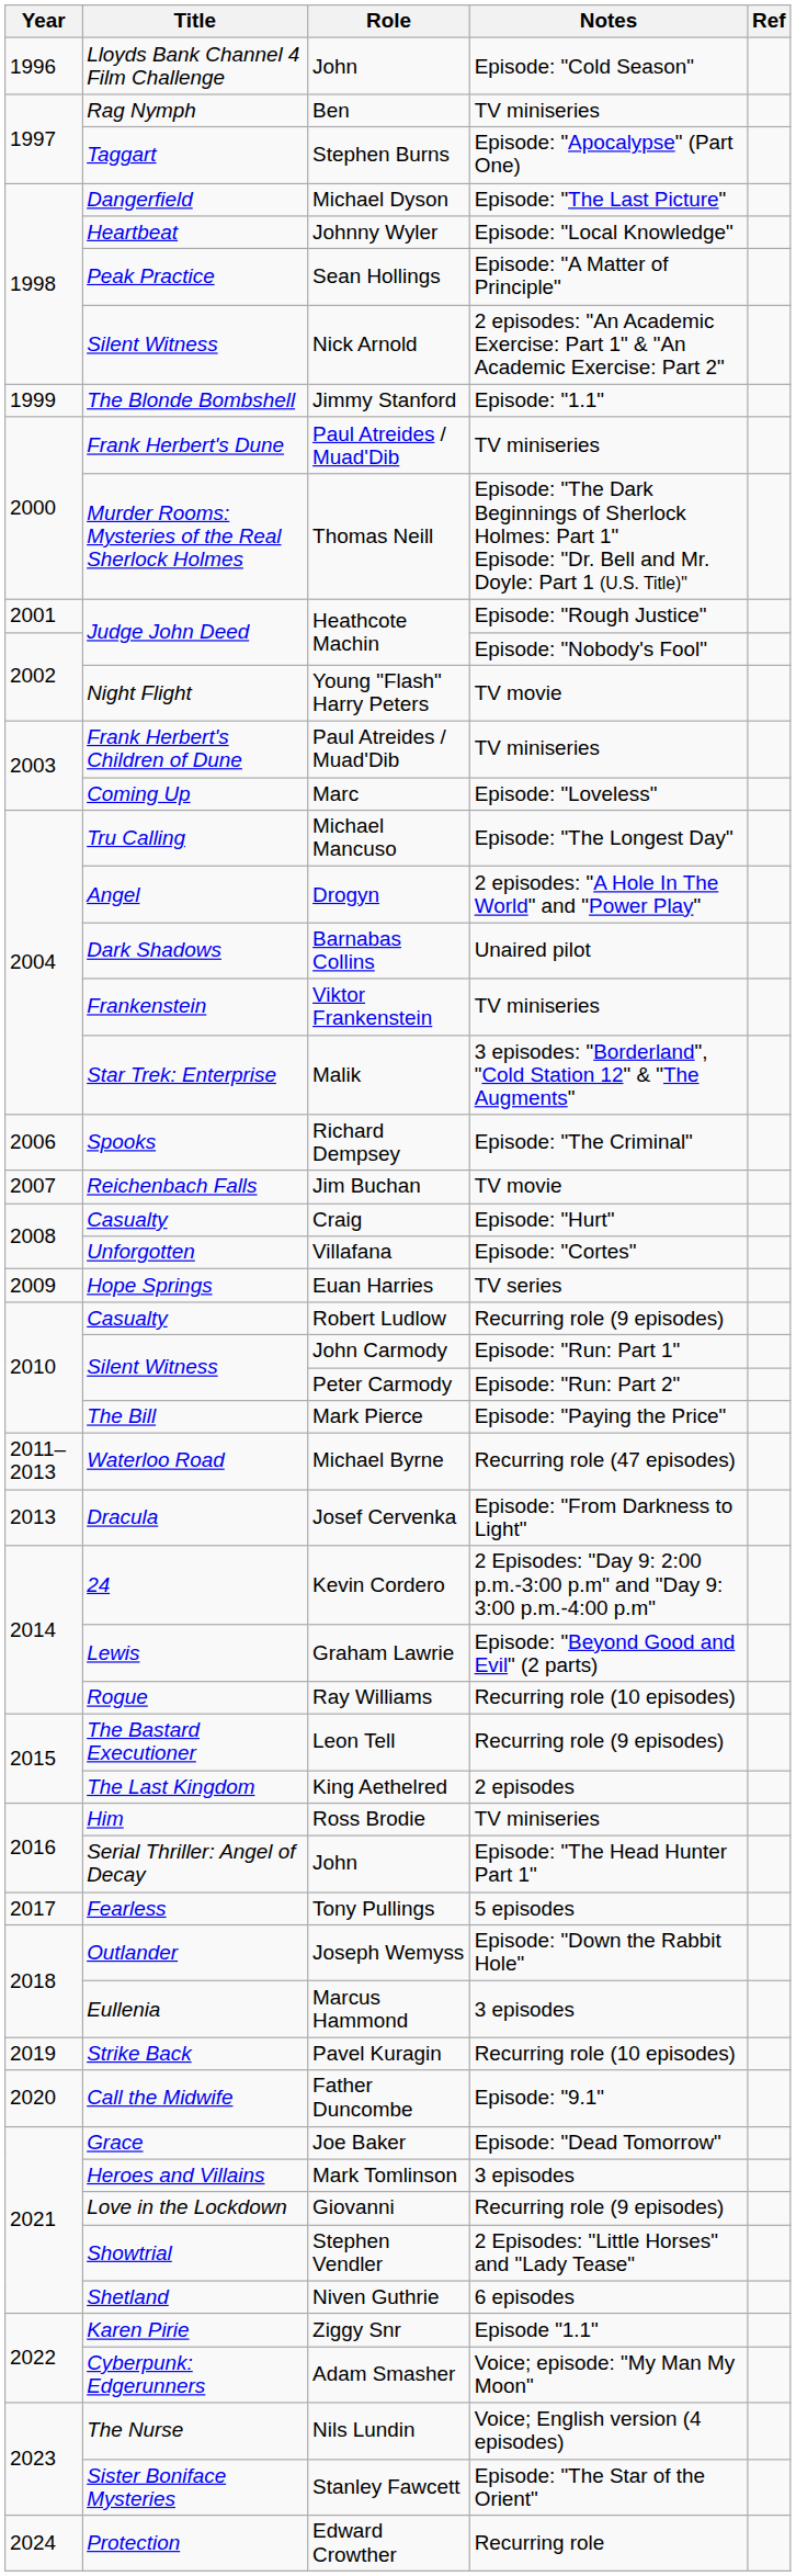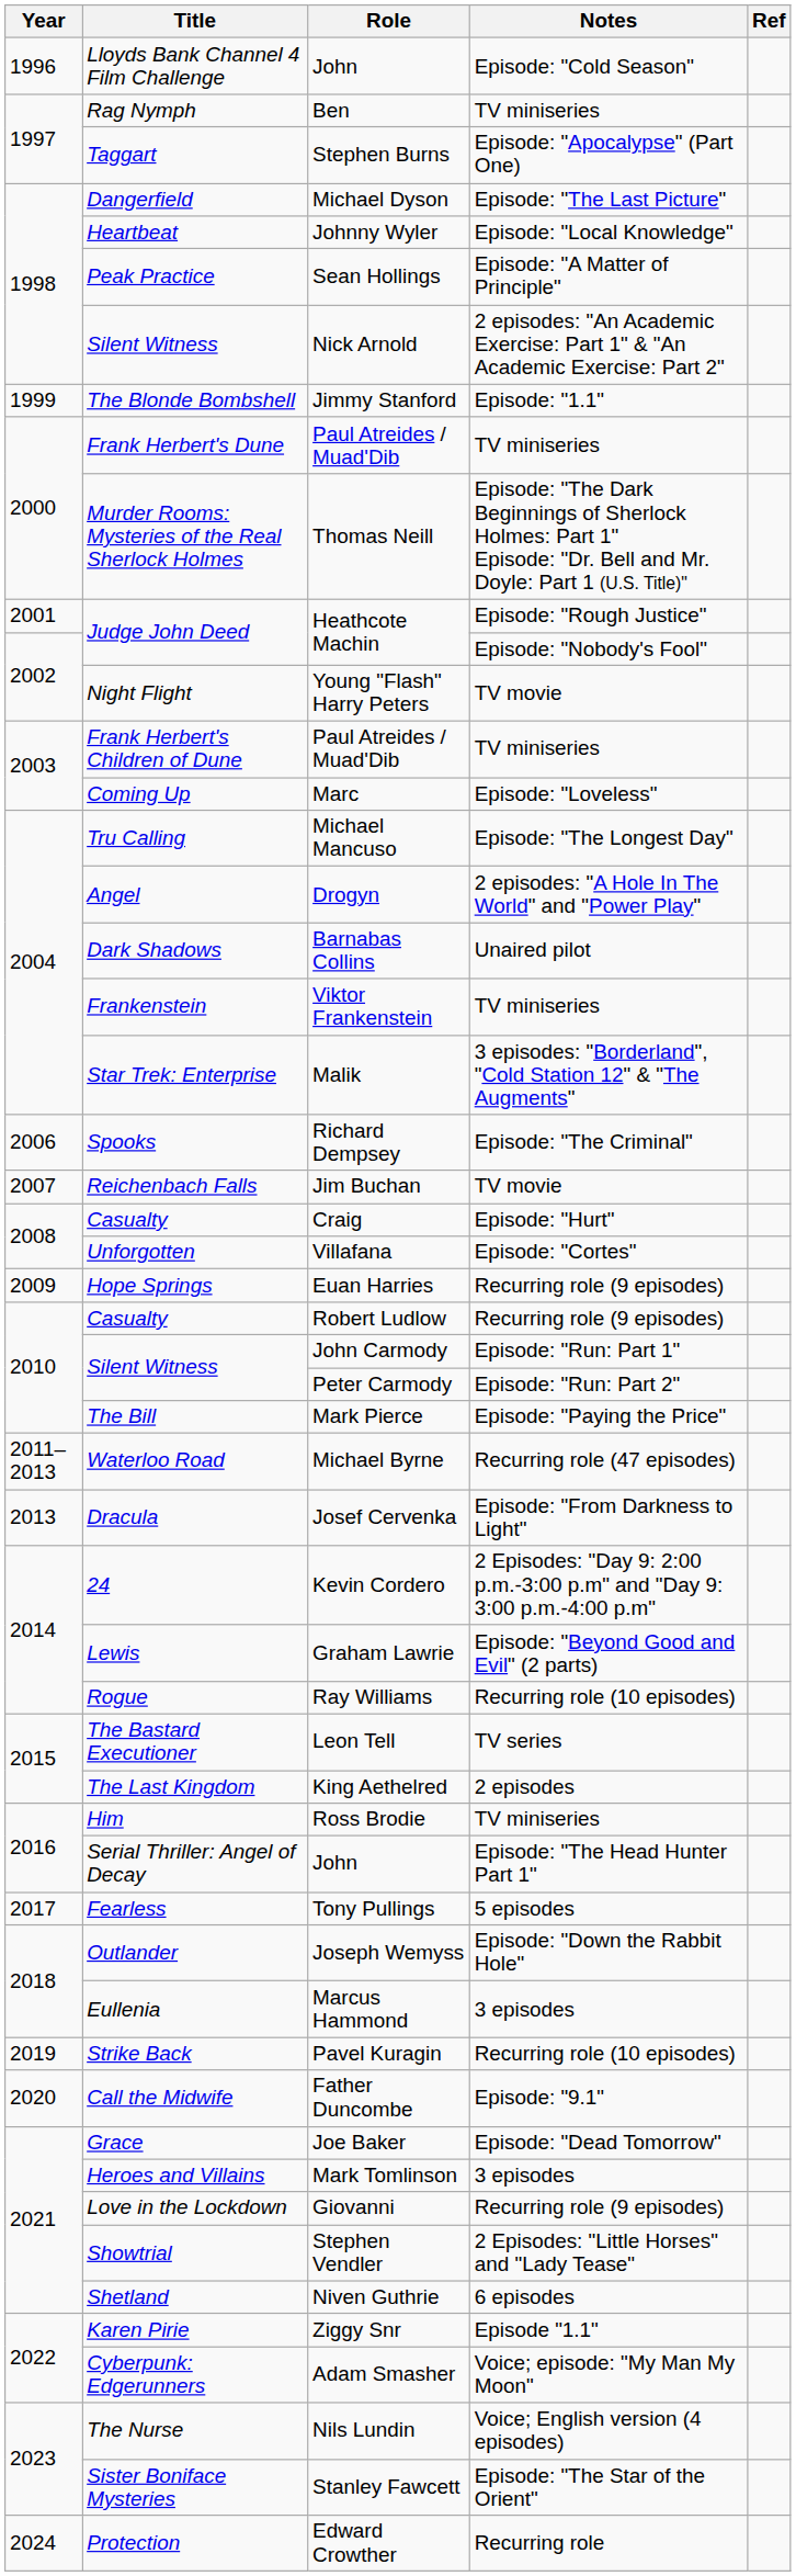Euan Harries | Notes: TV series -> Recurring role (9 episodes)
Leon Tell | Notes: Recurring role (9 episodes) -> TV series
